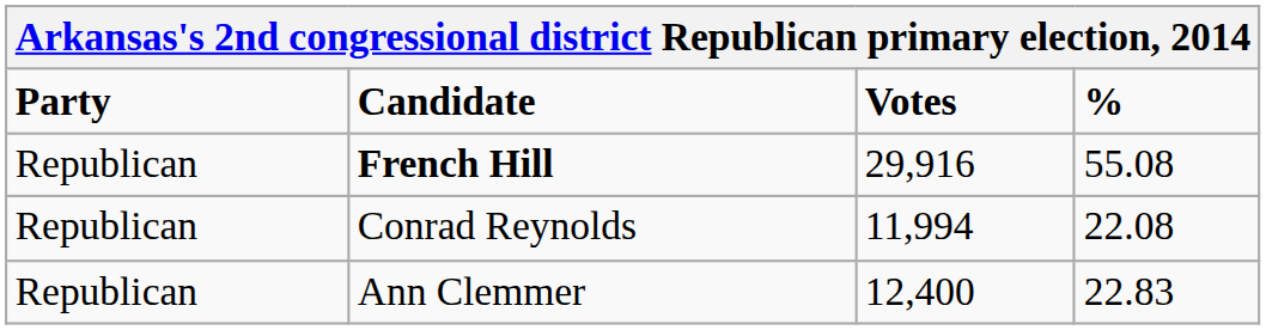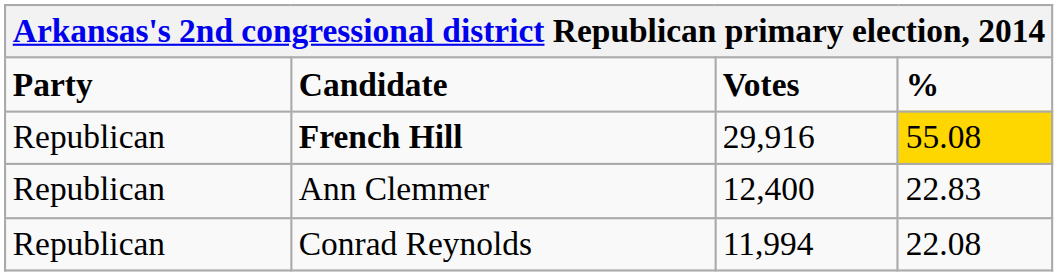French Hill | %: no background -> gold background
rows swapped: Ann Clemmer <-> Conrad Reynolds
